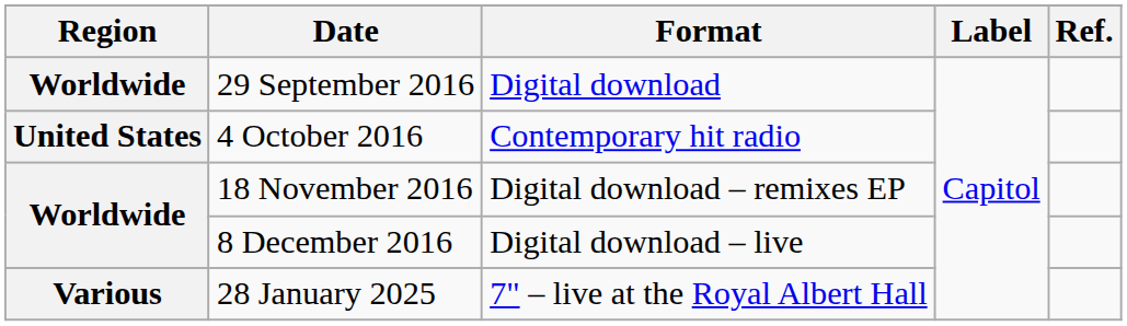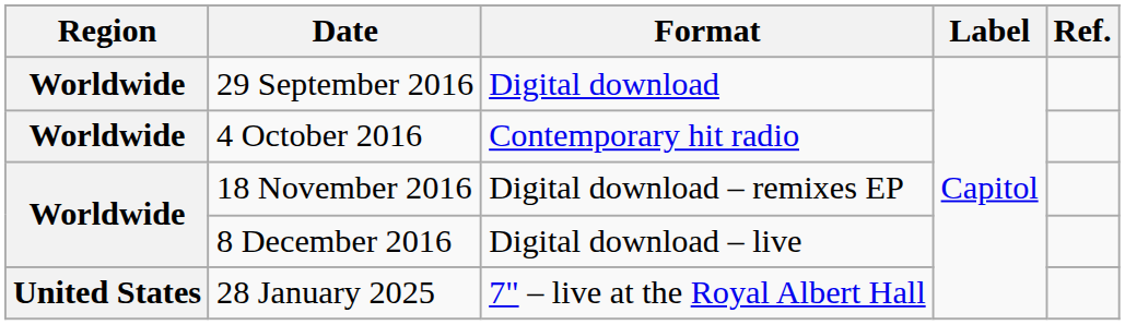4 October 2016 | Region: United States -> Worldwide
28 January 2025 | Region: Various -> United States
